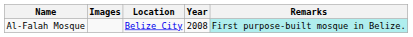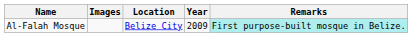Al-Falah Mosque | Year: 2008 -> 2009
